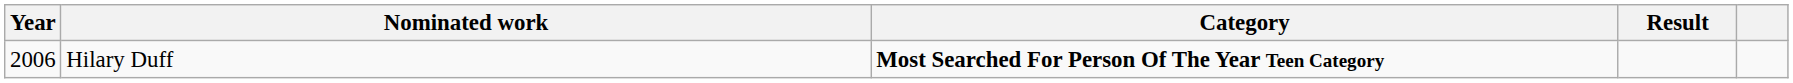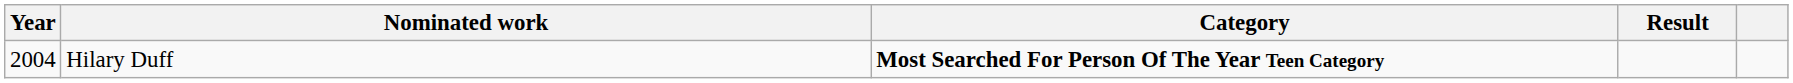Hilary Duff | Year: 2006 -> 2004
